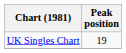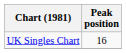UK Singles Chart | Peak position: 19 -> 16
